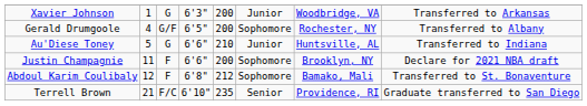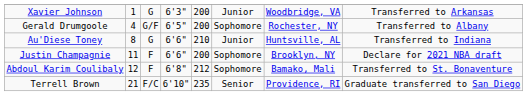Au'Diese Toney | column 2: 5 -> 8
